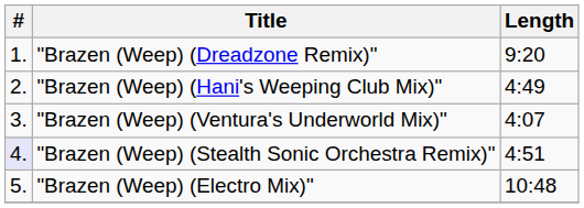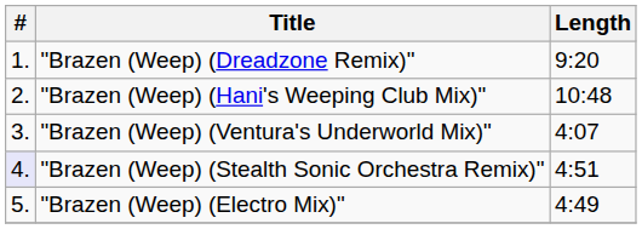"Brazen (Weep) (Hani's Weeping Club Mix)" | Length: 4:49 -> 10:48
"Brazen (Weep) (Electro Mix)" | Length: 10:48 -> 4:49
